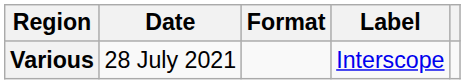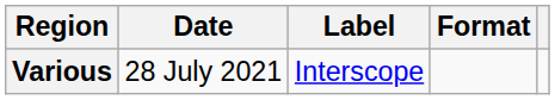columns swapped: Format <-> Label
